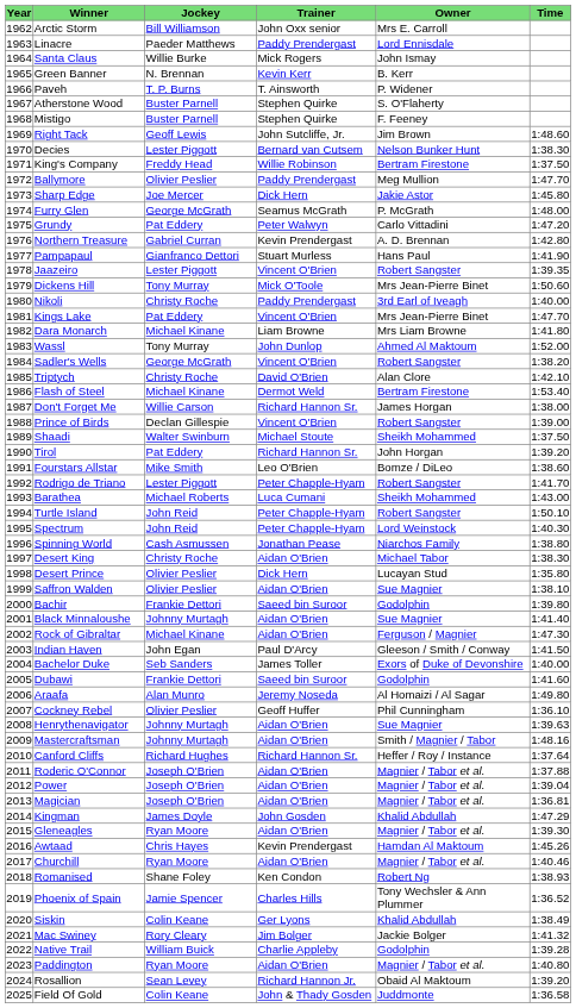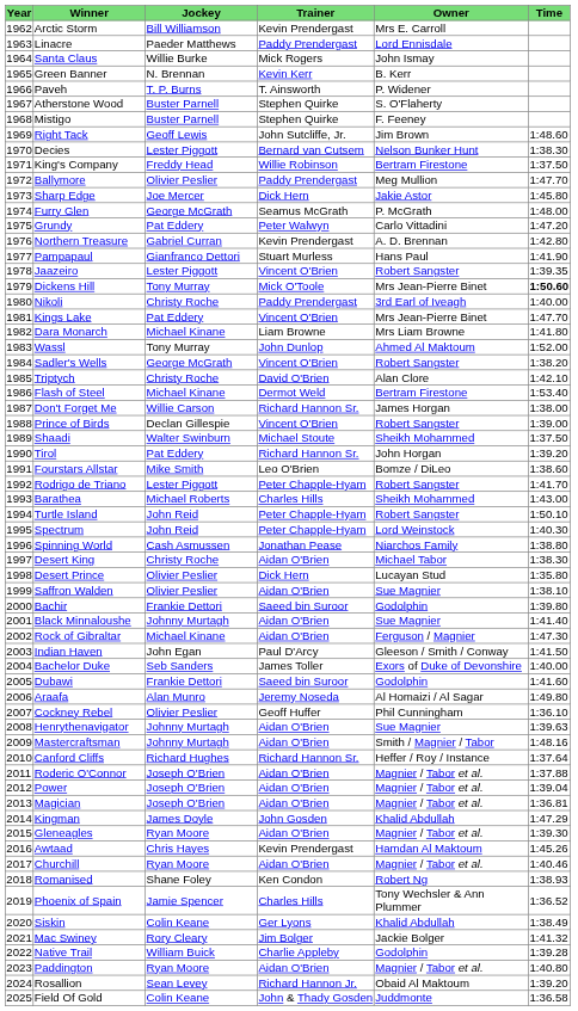Arctic Storm | Trainer: John Oxx senior -> Kevin Prendergast
Dickens Hill | Time: normal -> bold
Barathea | Trainer: Luca Cumani -> Charles Hills
